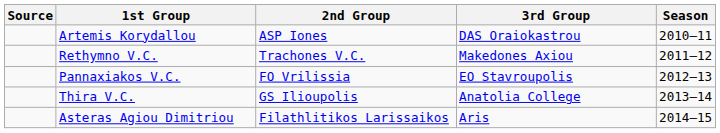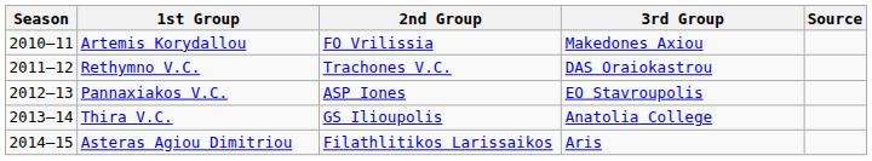columns swapped: Season <-> Source
Artemis Korydallou | 2nd Group: ASP Iones -> FO Vrilissia
Artemis Korydallou | 3rd Group: DAS Oraiokastrou -> Makedones Axiou
Rethymno V.C. | 3rd Group: Makedones Axiou -> DAS Oraiokastrou
Pannaxiakos V.C. | 2nd Group: FO Vrilissia -> ASP Iones
